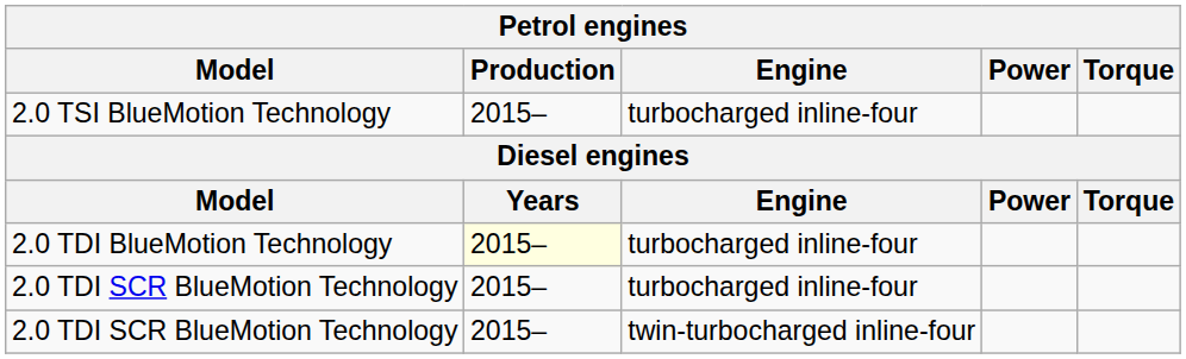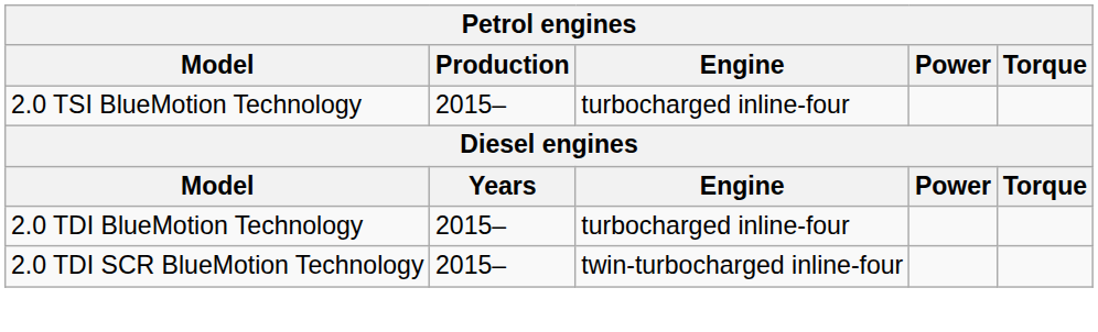2.0 TDI BlueMotion Technology | Production: lightyellow background -> no background
- row: 2.0 TDI SCR BlueMotion Technology | 2015– | turbocharged inline-four
